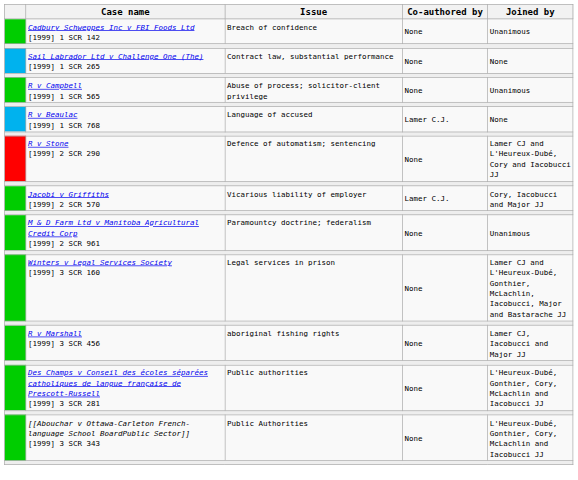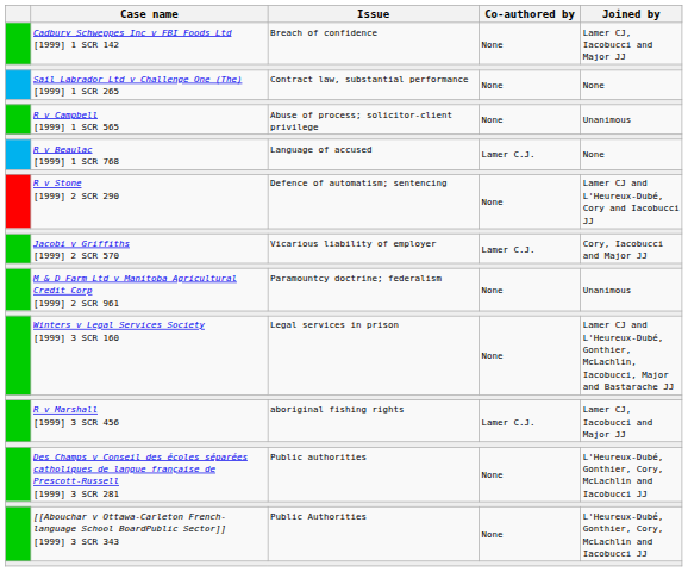Cadbury Schweppes Inc v FBI Foods Ltd [1999] 1 SCR 142 | Joined by: Unanimous -> Lamer CJ, Iacobucci and Major JJ
R v Marshall [1999] 3 SCR 456 | Co-authored by: None -> Lamer C.J.
